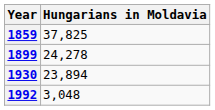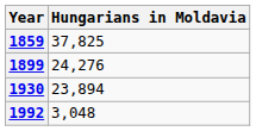1899 | Hungarians in Moldavia: 24,278 -> 24,276
